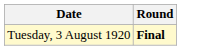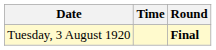+ column: Time
